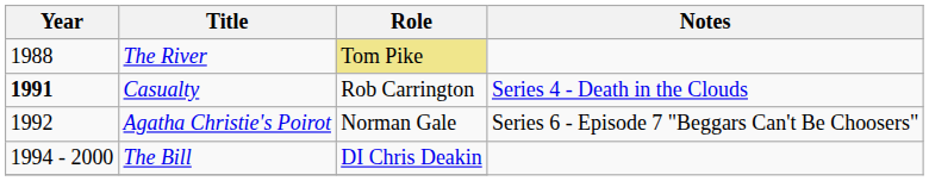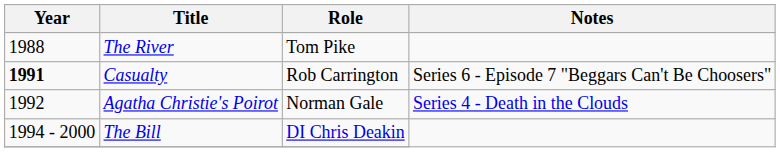The River | Role: khaki background -> no background
Casualty | Notes: Series 4 - Death in the Clouds -> Series 6 - Episode 7 "Beggars Can't Be Choosers"
Agatha Christie's Poirot | Notes: Series 6 - Episode 7 "Beggars Can't Be Choosers" -> Series 4 - Death in the Clouds
